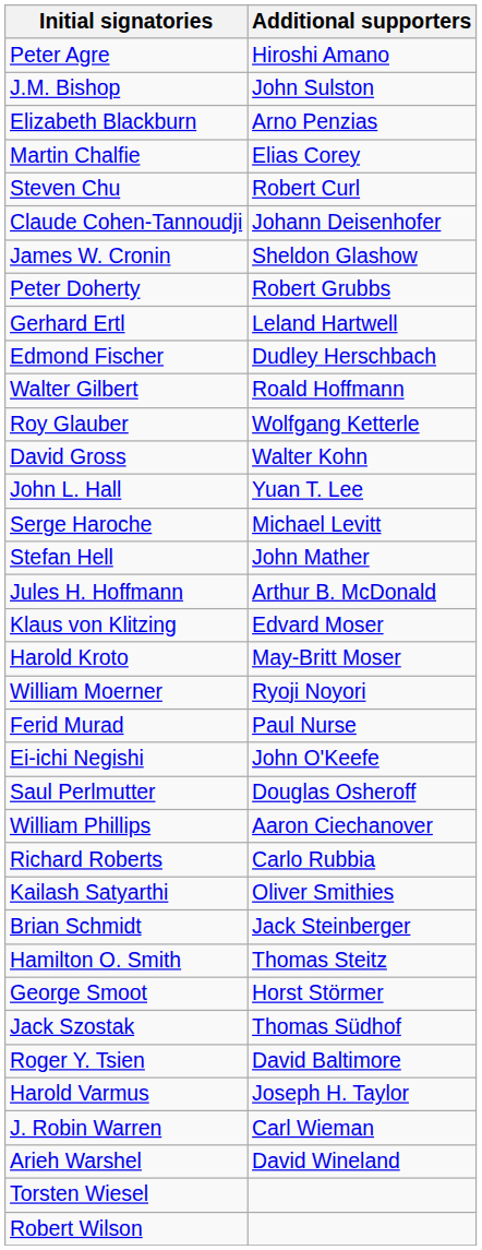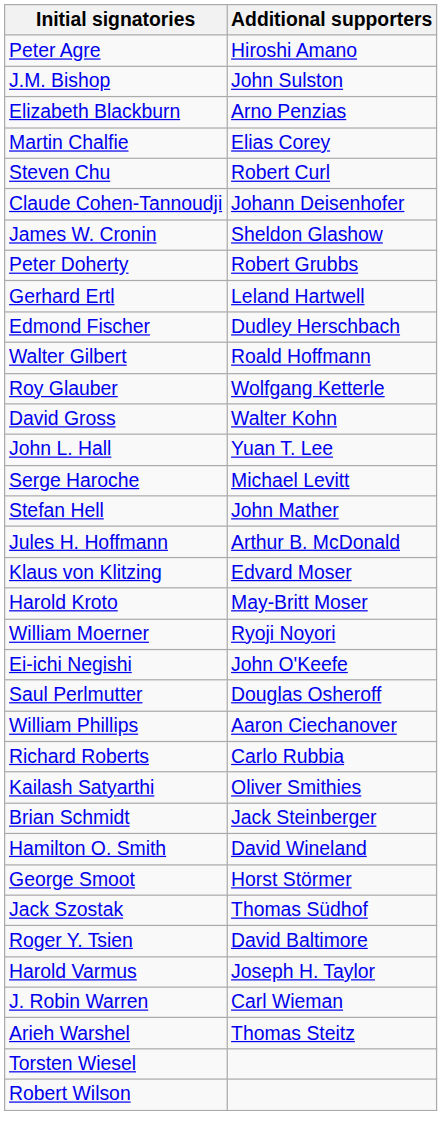- row: Ferid Murad | Paul Nurse
Hamilton O. Smith | Additional supporters: Thomas Steitz -> David Wineland
Arieh Warshel | Additional supporters: David Wineland -> Thomas Steitz
